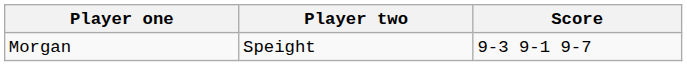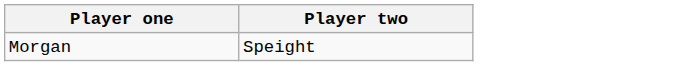- column: Score | 9-3 9-1 9-7
